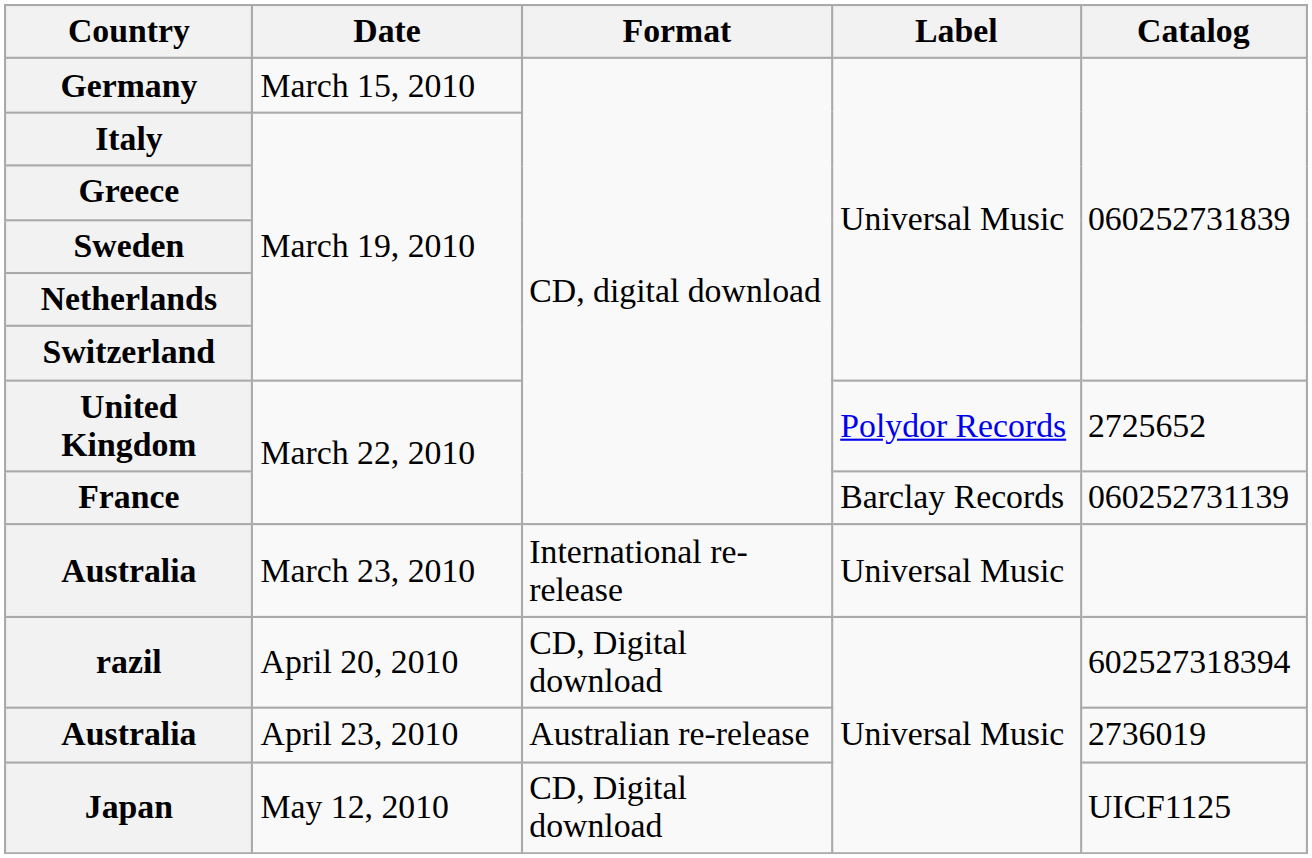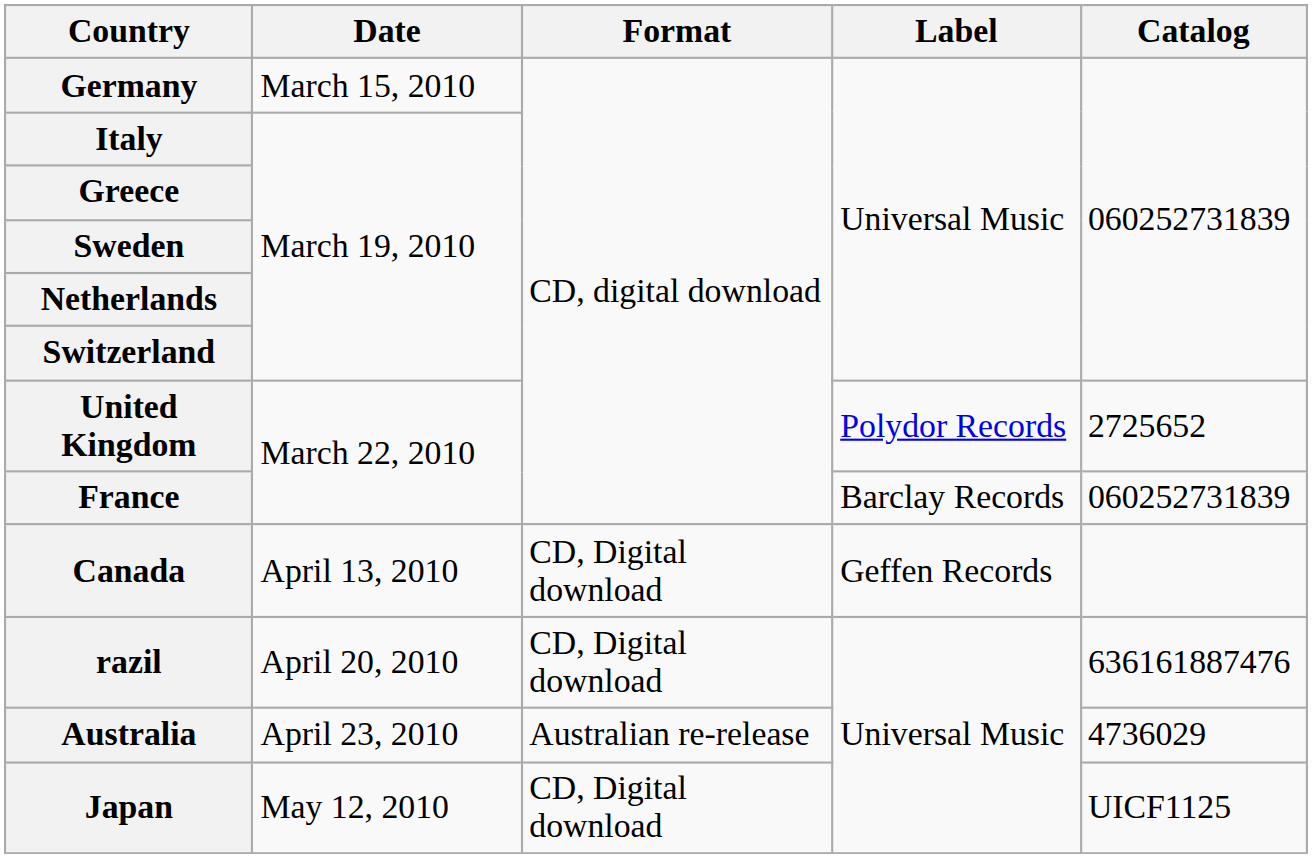France | Catalog: 060252731139 -> 060252731839
- row: Australia | March 23, 2010 | International re-release | Universal Music
+ row: Canada | April 13, 2010 | CD, Digital download | Geffen Records
razil | Catalog: 602527318394 -> 636161887476
Australia / April 23, 2010 | Catalog: 2736019 -> 4736029
